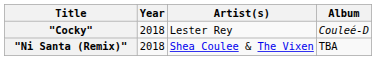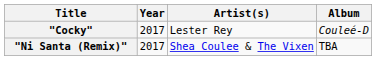"Cocky" | Year: 2018 -> 2017
"Ni Santa (Remix)" | Year: 2018 -> 2017
